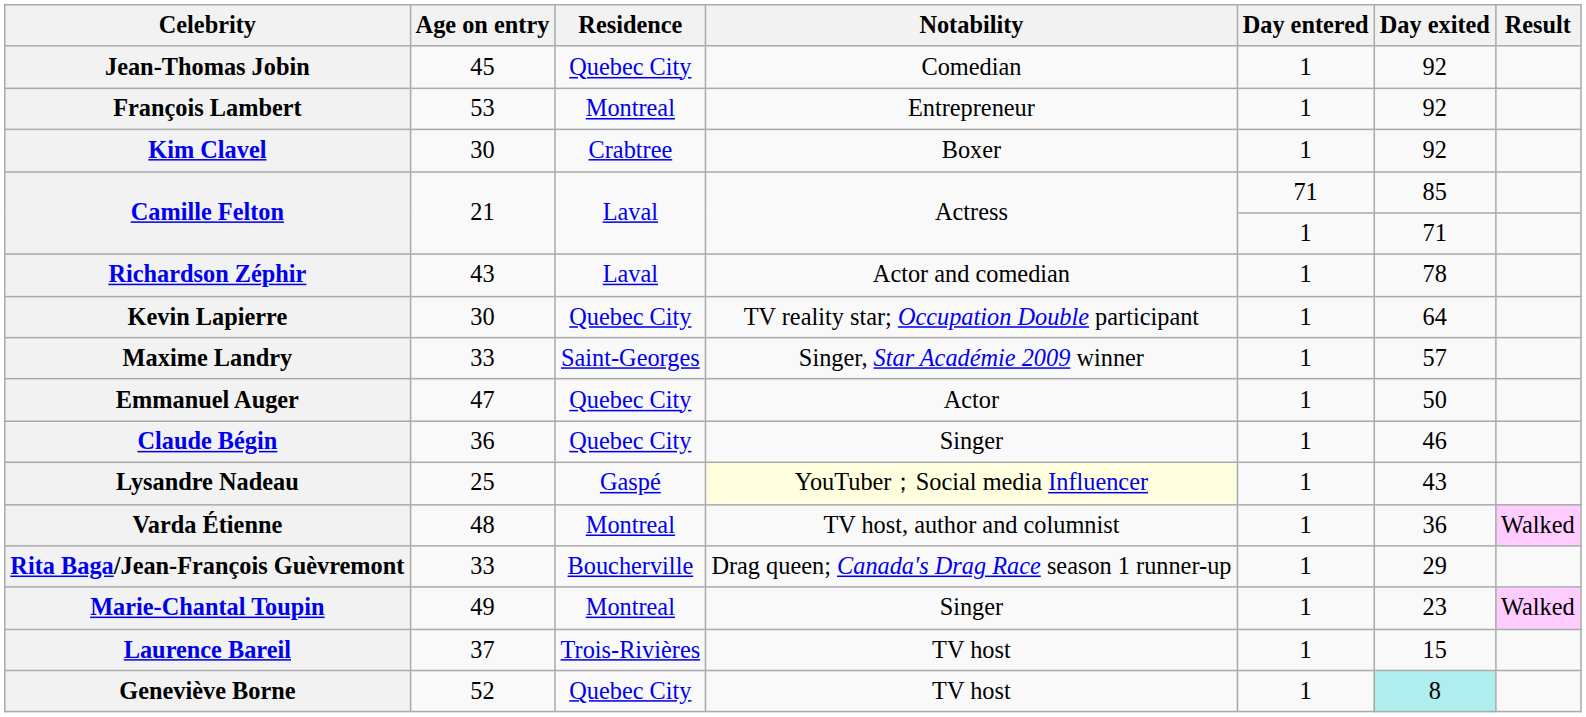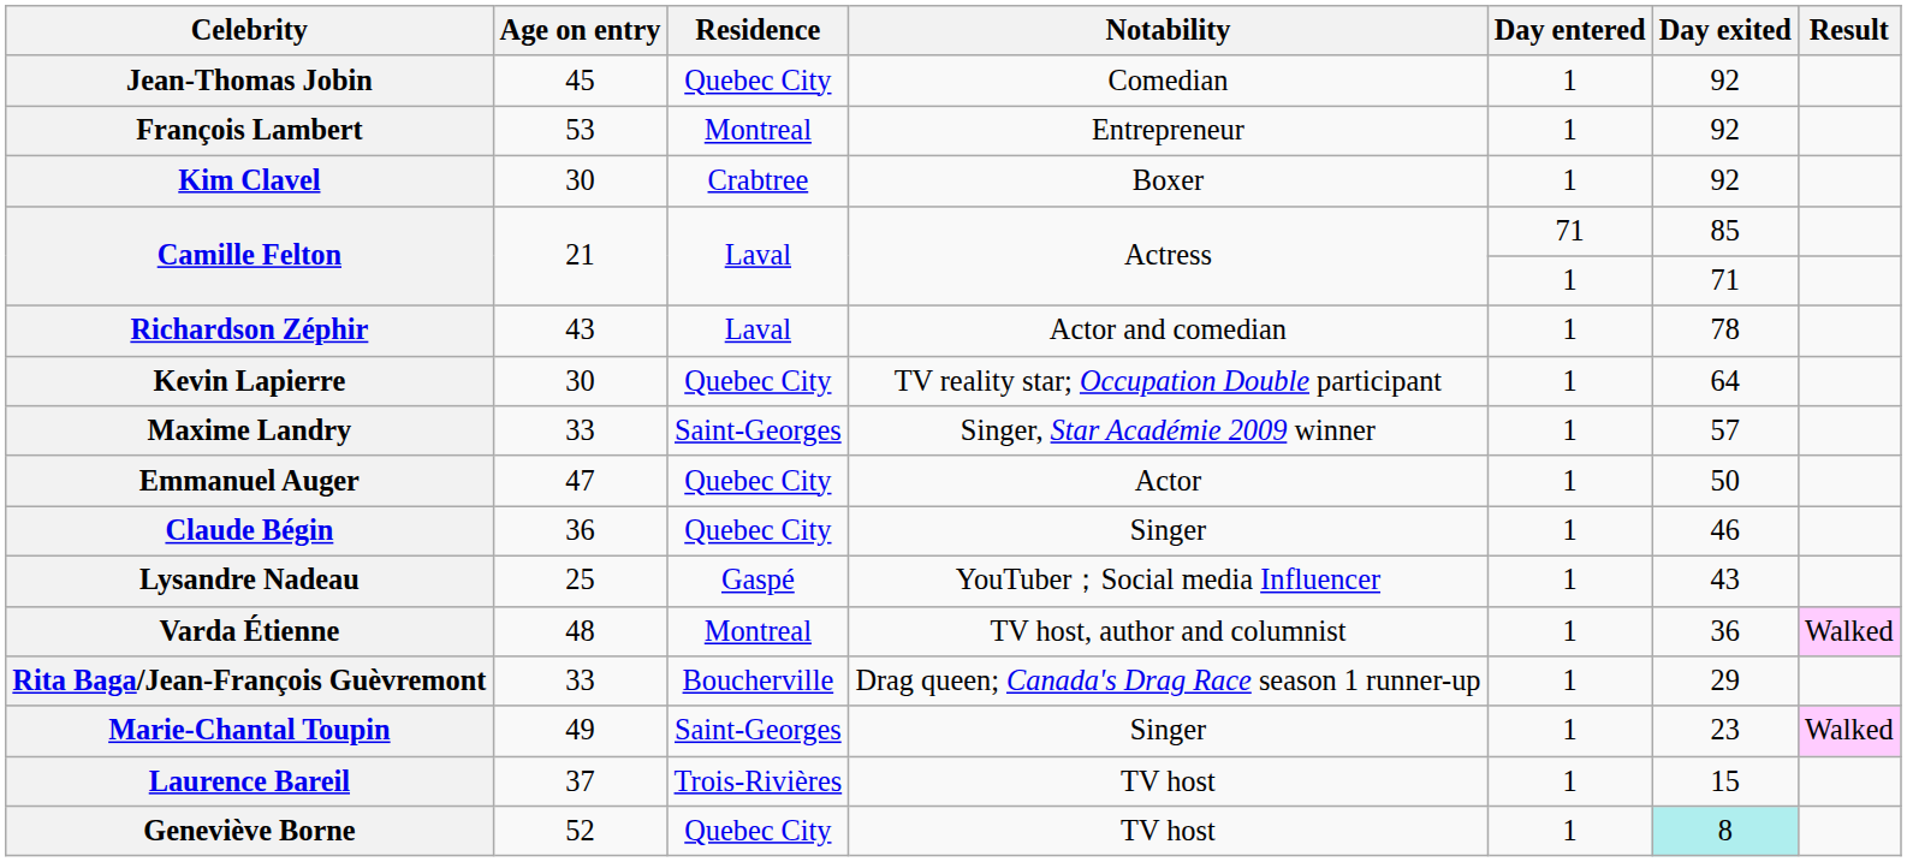Lysandre Nadeau | Notability: lightyellow background -> no background
Marie-Chantal Toupin | Residence: Montreal -> Saint-Georges
